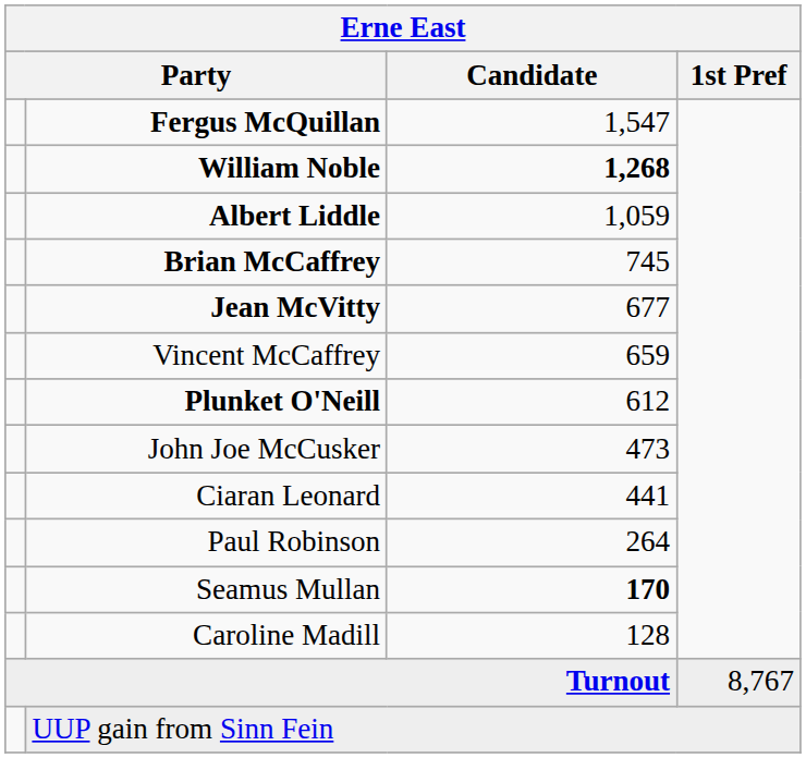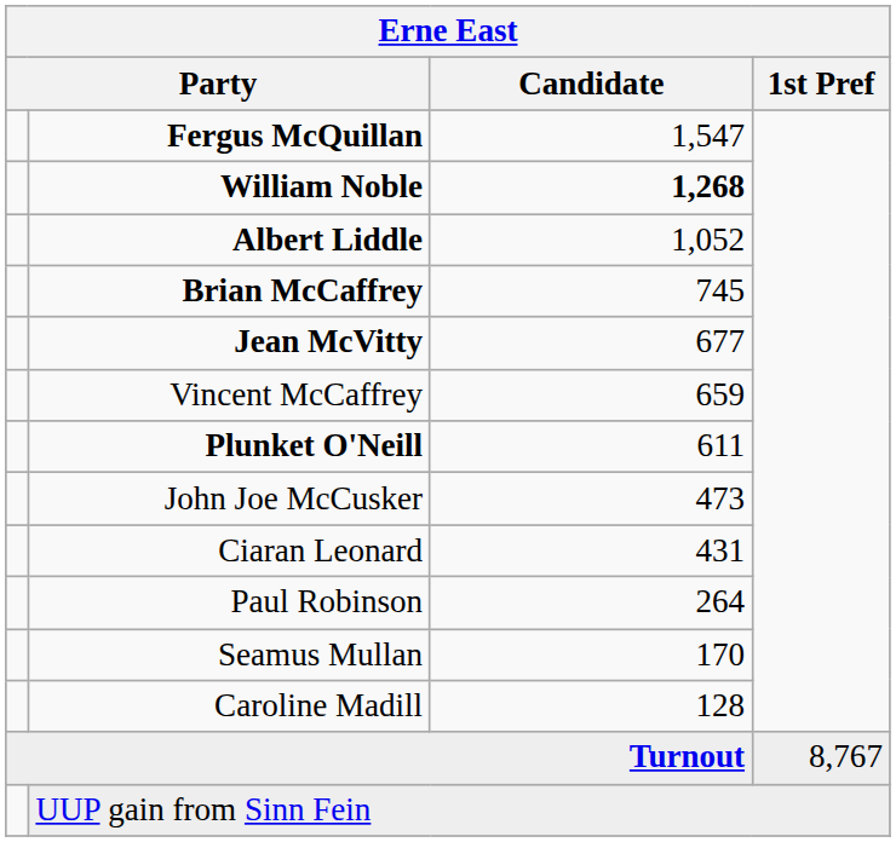Albert Liddle | Candidate: 1,059 -> 1,052
Plunket O'Neill | Candidate: 612 -> 611
Ciaran Leonard | Candidate: 441 -> 431
Seamus Mullan | Candidate: bold -> normal
